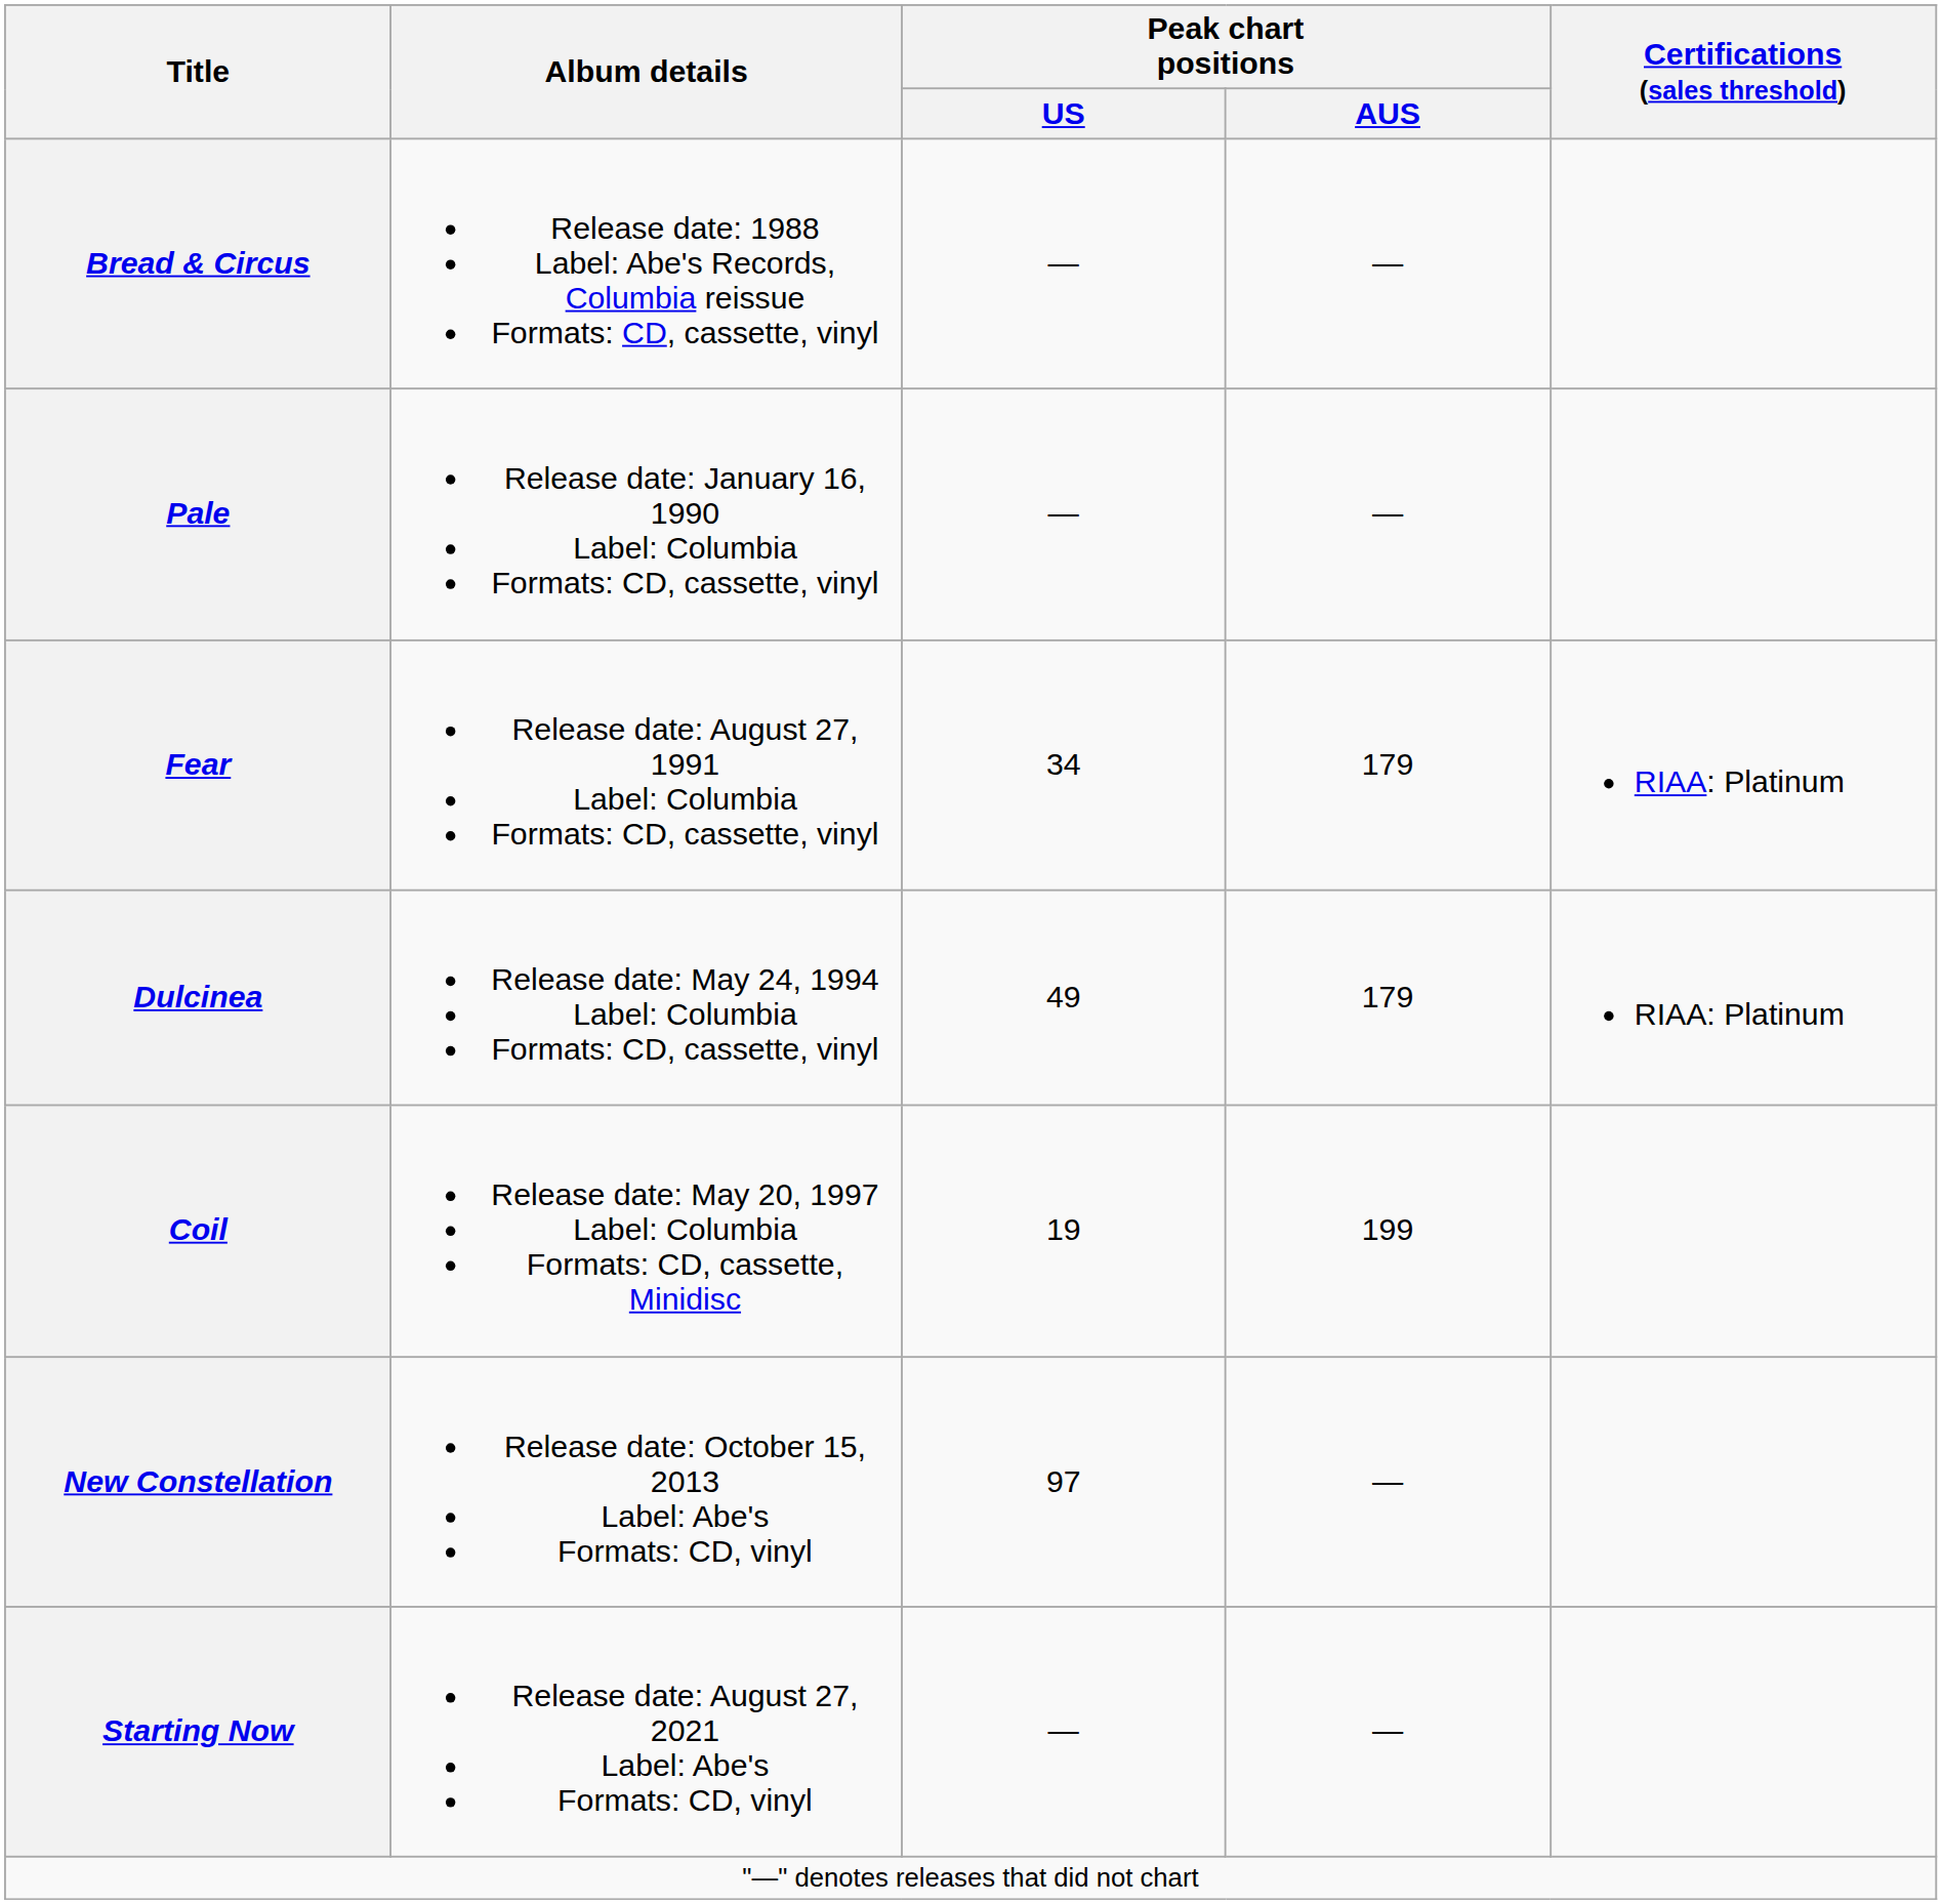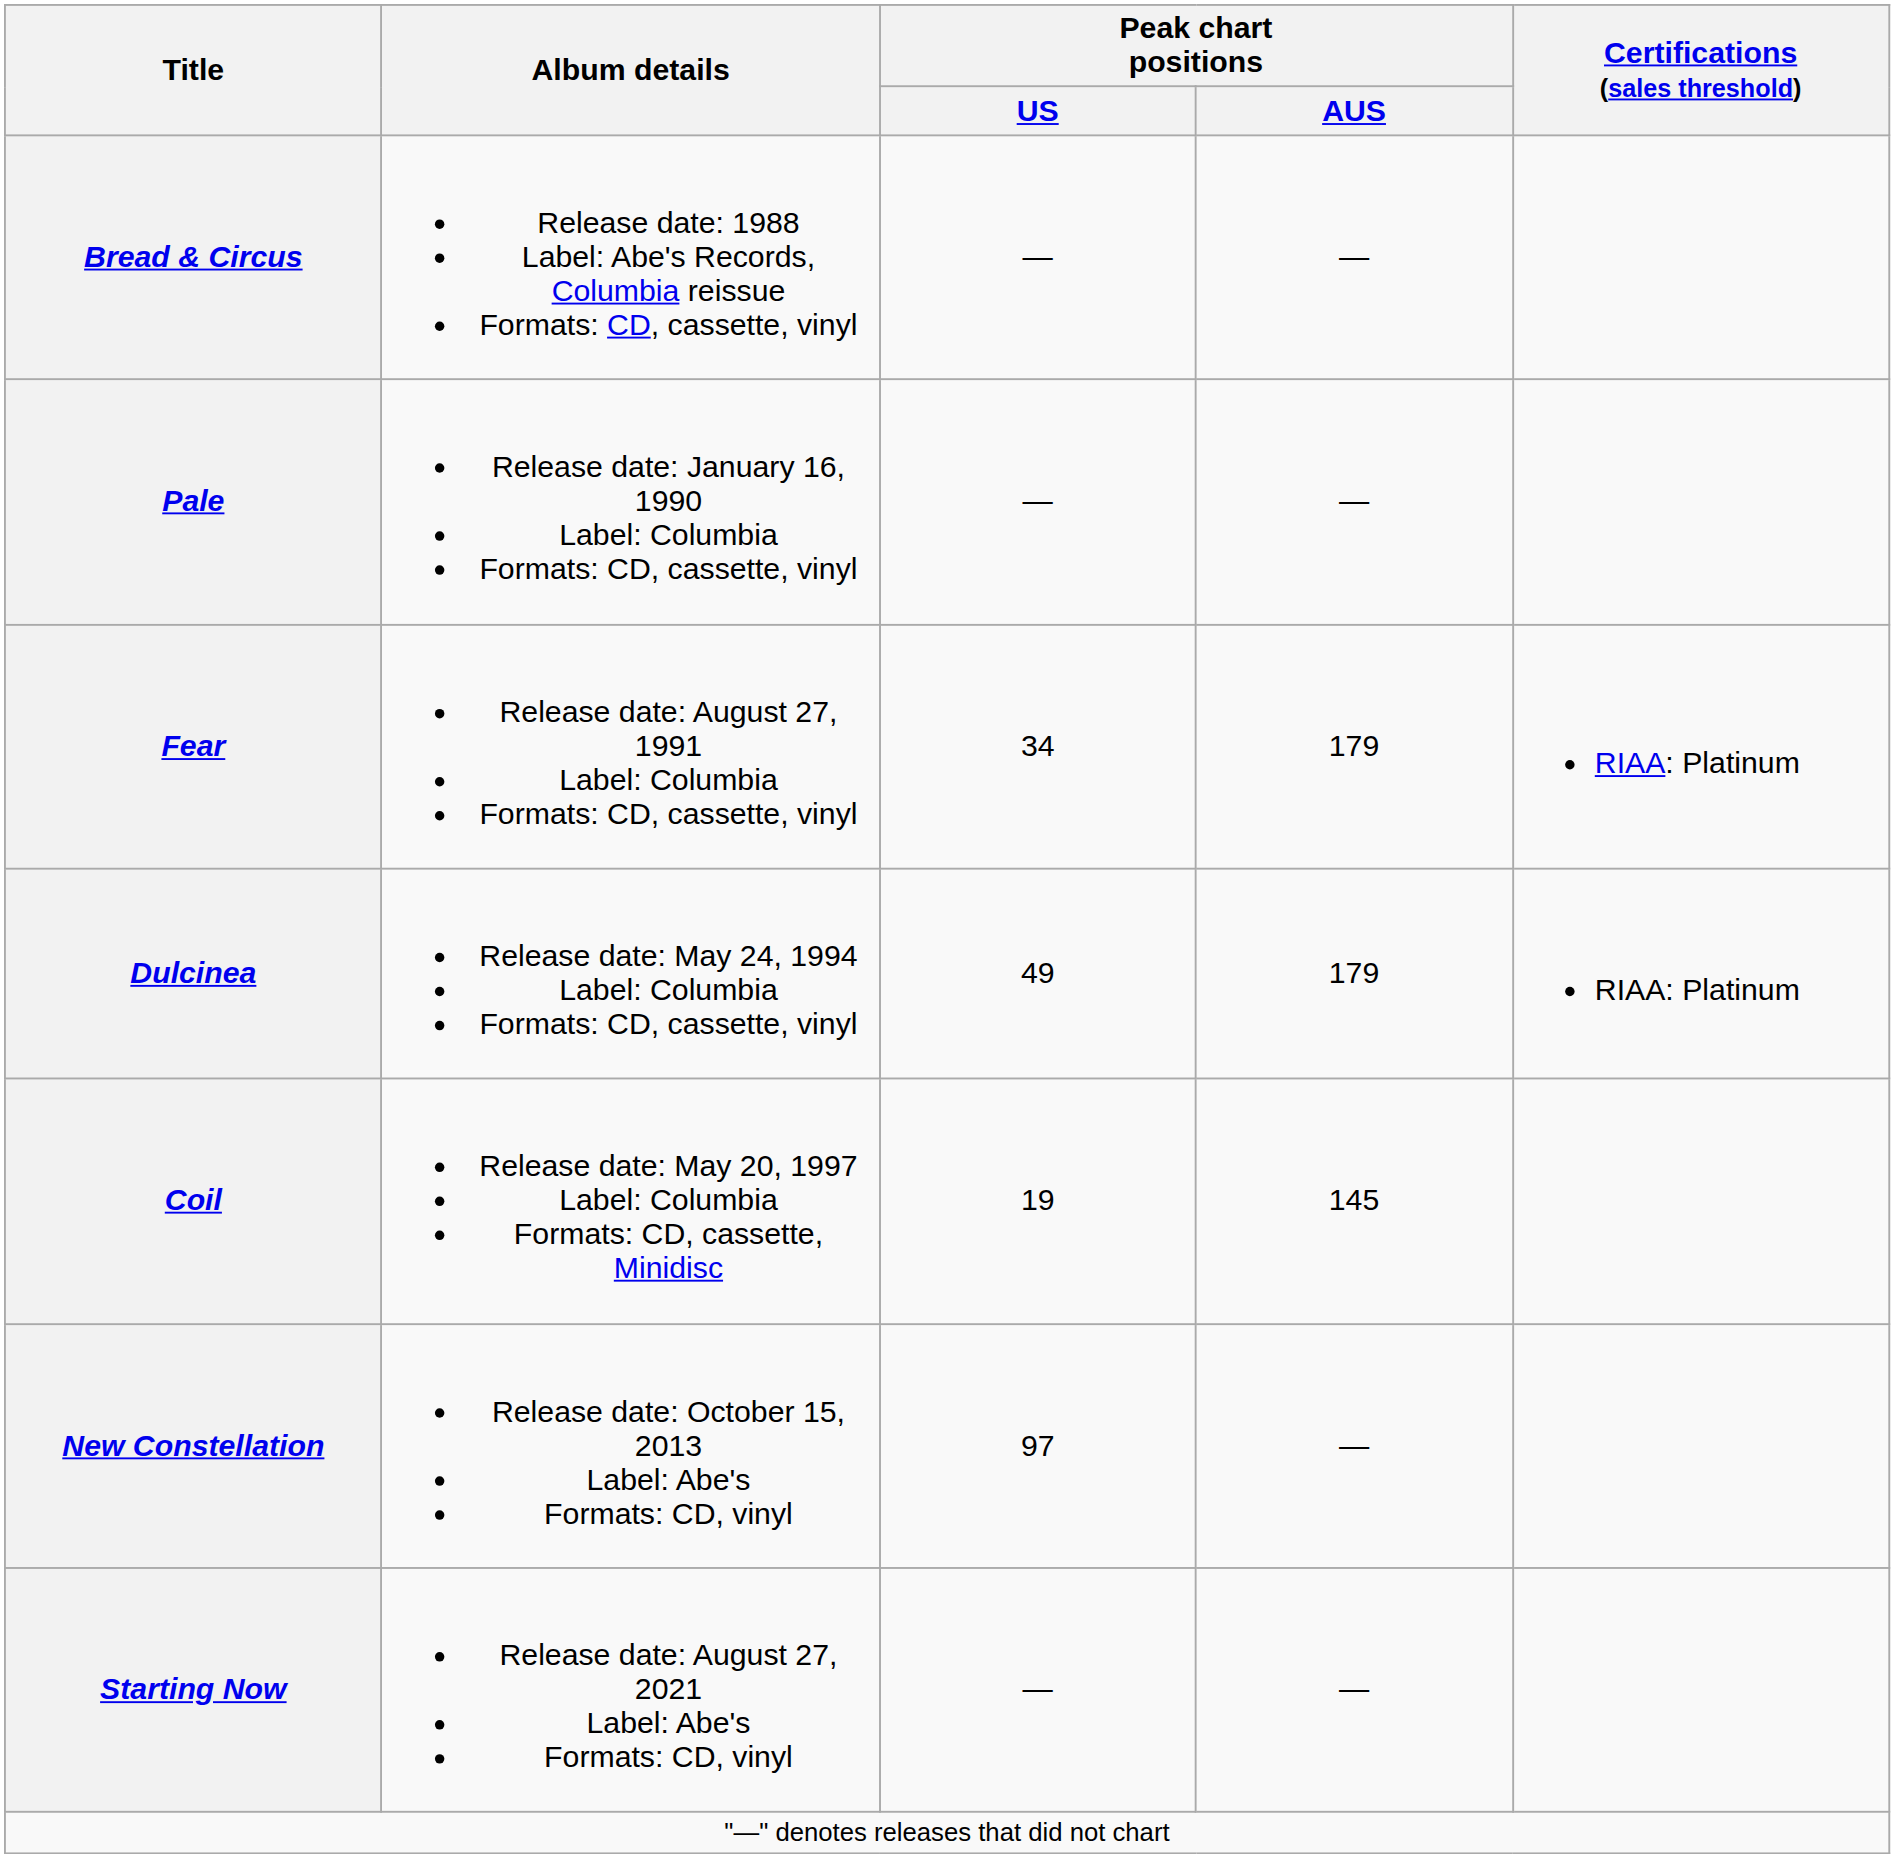Coil | Peak chart positions / AUS: 199 -> 145
